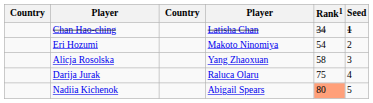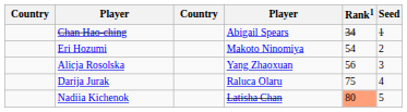Chan Hao-ching | column 4: Latisha Chan -> Abigail Spears
Chan Hao-ching | Seed: bold -> normal
Alicja Rosolska | Rank1: 58 -> 56
Nadiia Kichenok | column 4: Abigail Spears -> Latisha Chan
